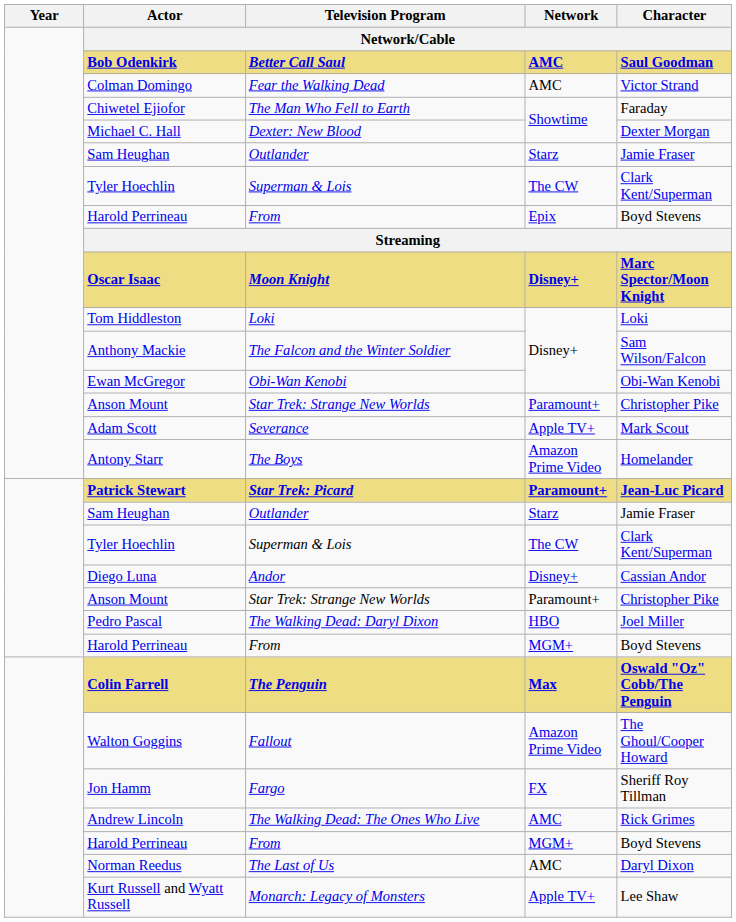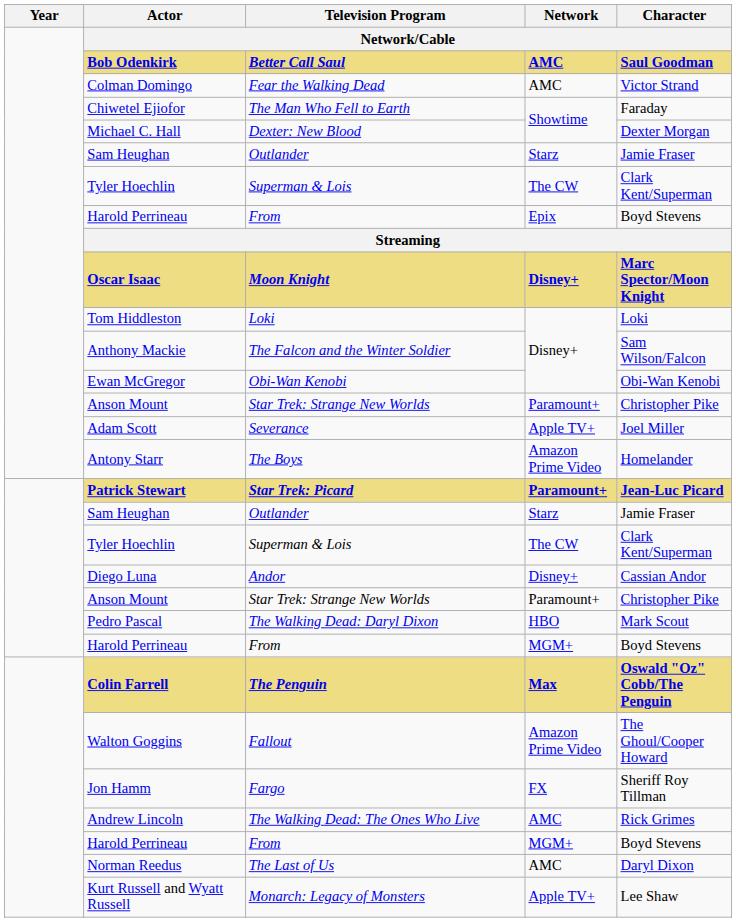Adam Scott | Character: Mark Scout -> Joel Miller
Pedro Pascal | Character: Joel Miller -> Mark Scout
